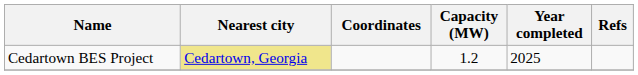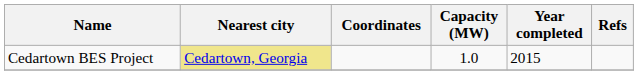Cedartown BES Project | Capacity (MW): 1.2 -> 1.0
Cedartown BES Project | Year completed: 2025 -> 2015
